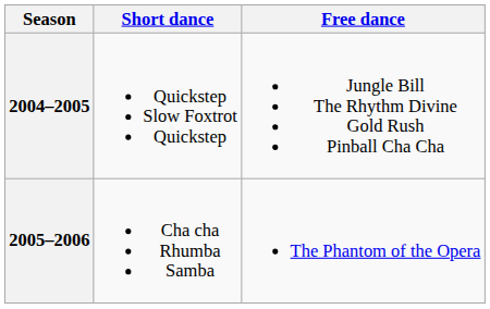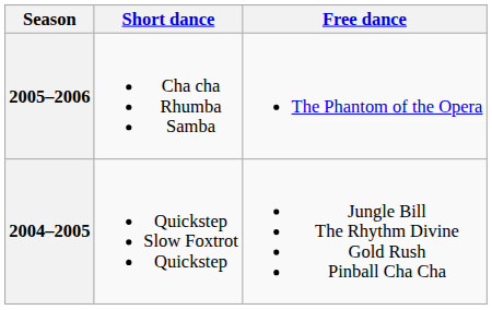rows swapped: 2005–2006 <-> 2004–2005
